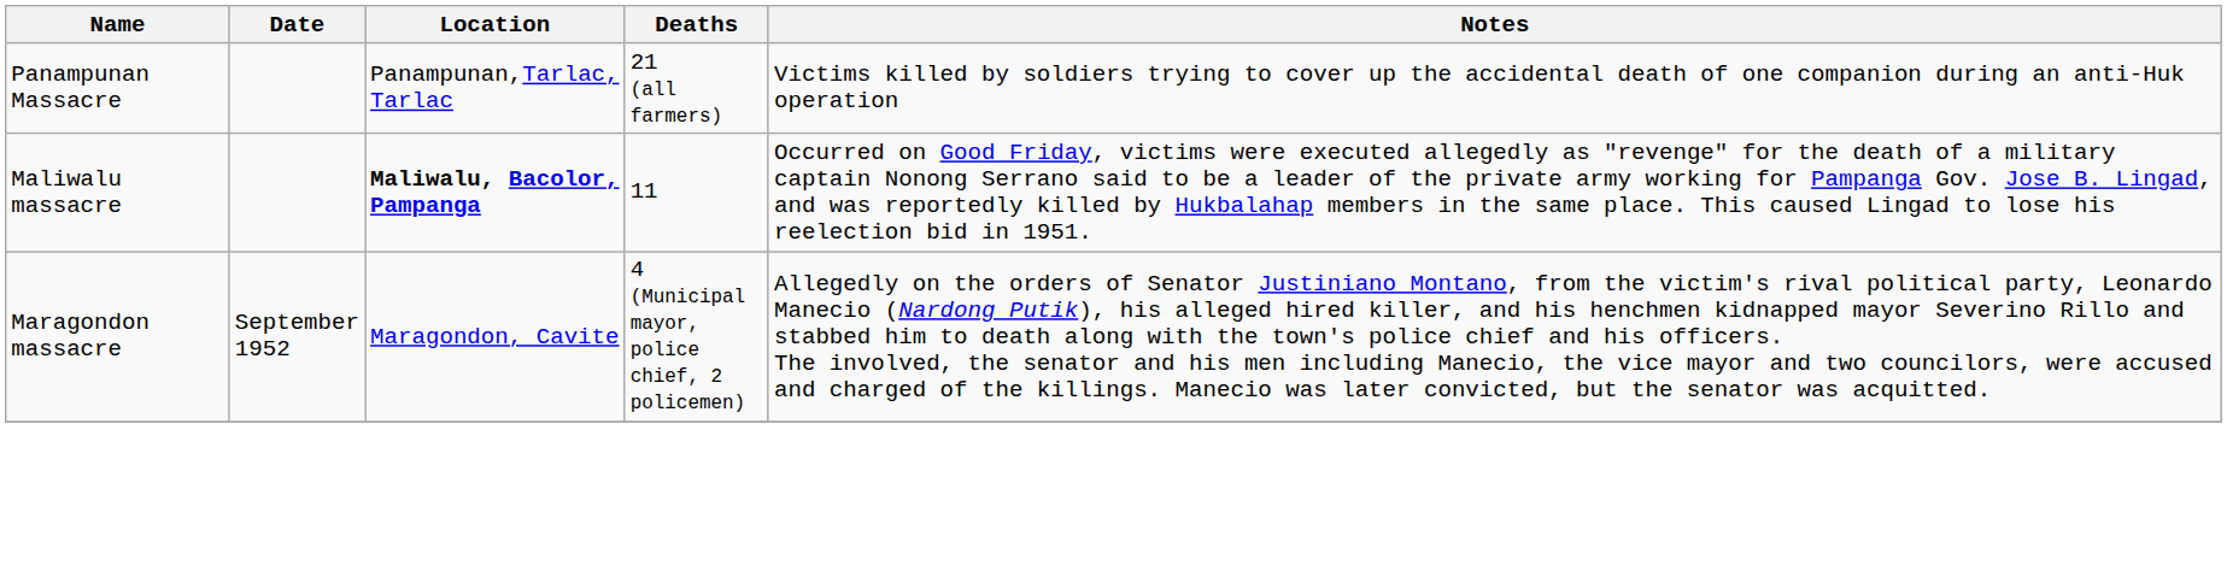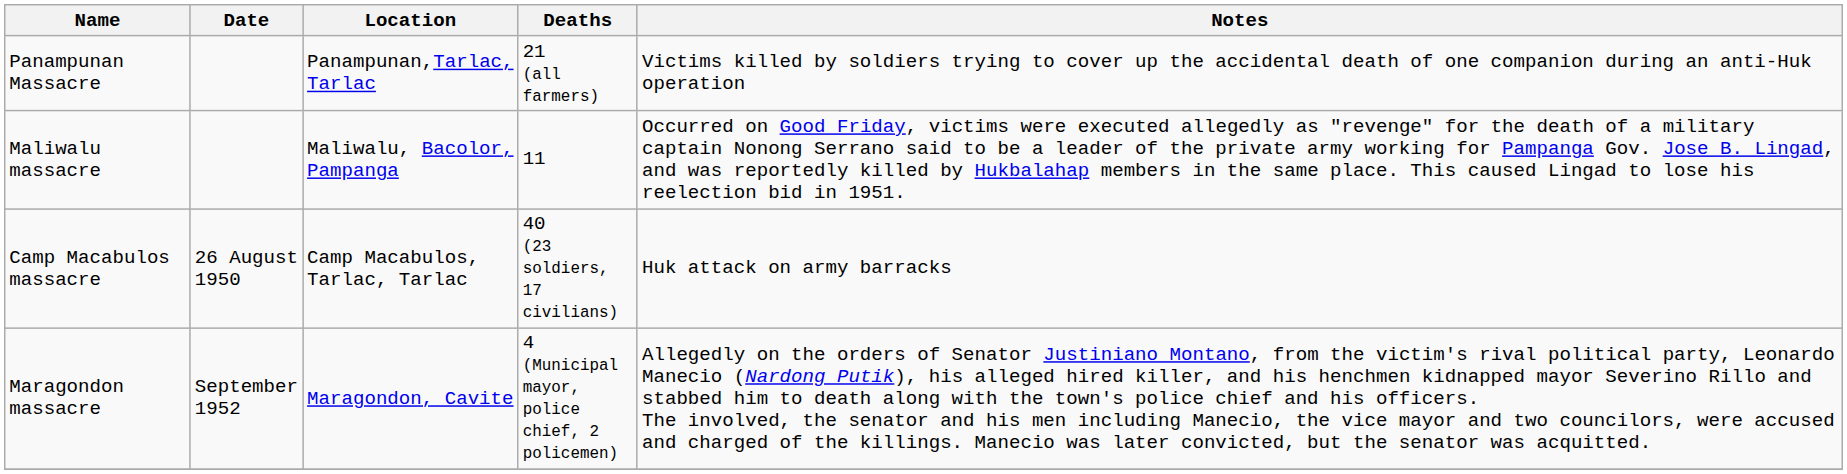Maliwalu massacre | Location: bold -> normal
+ row: Camp Macabulos massacre | 26 August 1950 | Camp Macabulos, Tarlac, Tarlac | 40 (23 soldiers, 17 civilians) | Huk attack on army barracks
